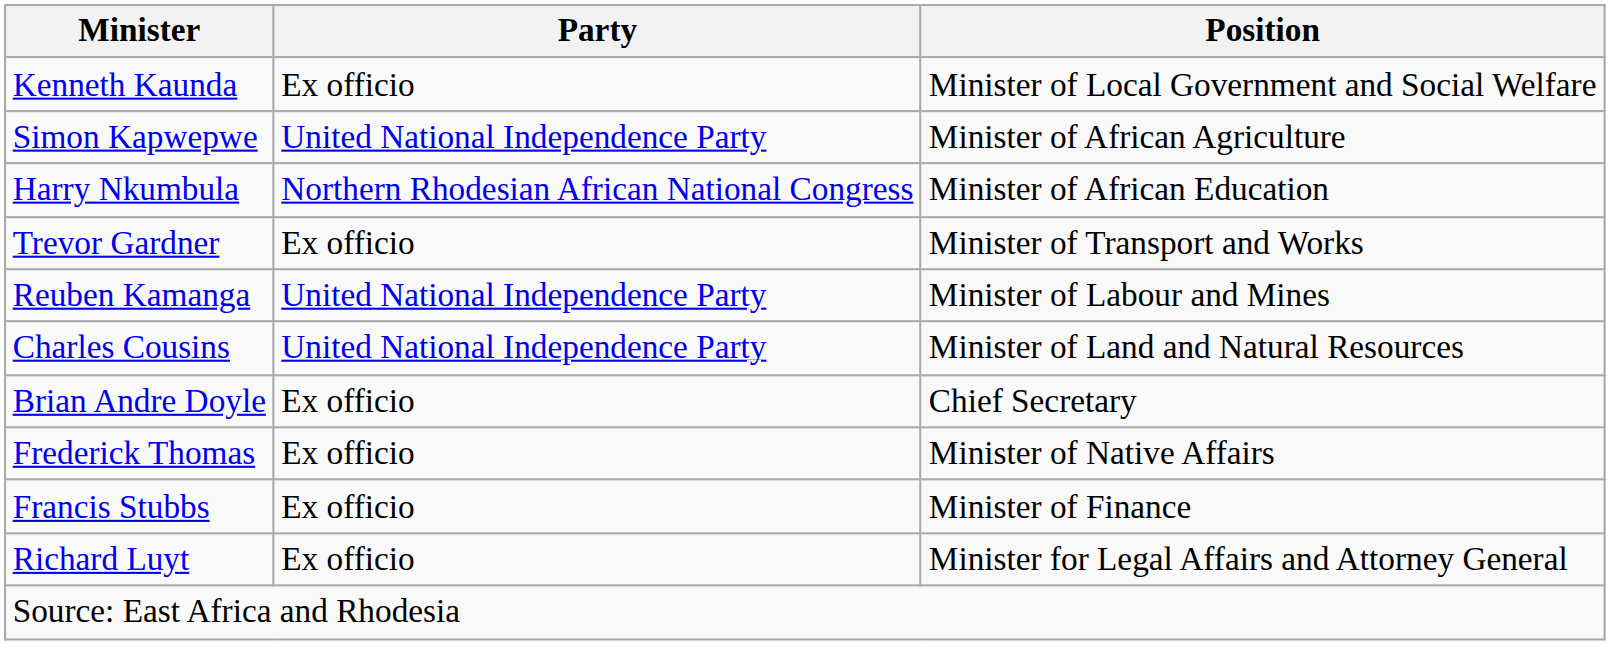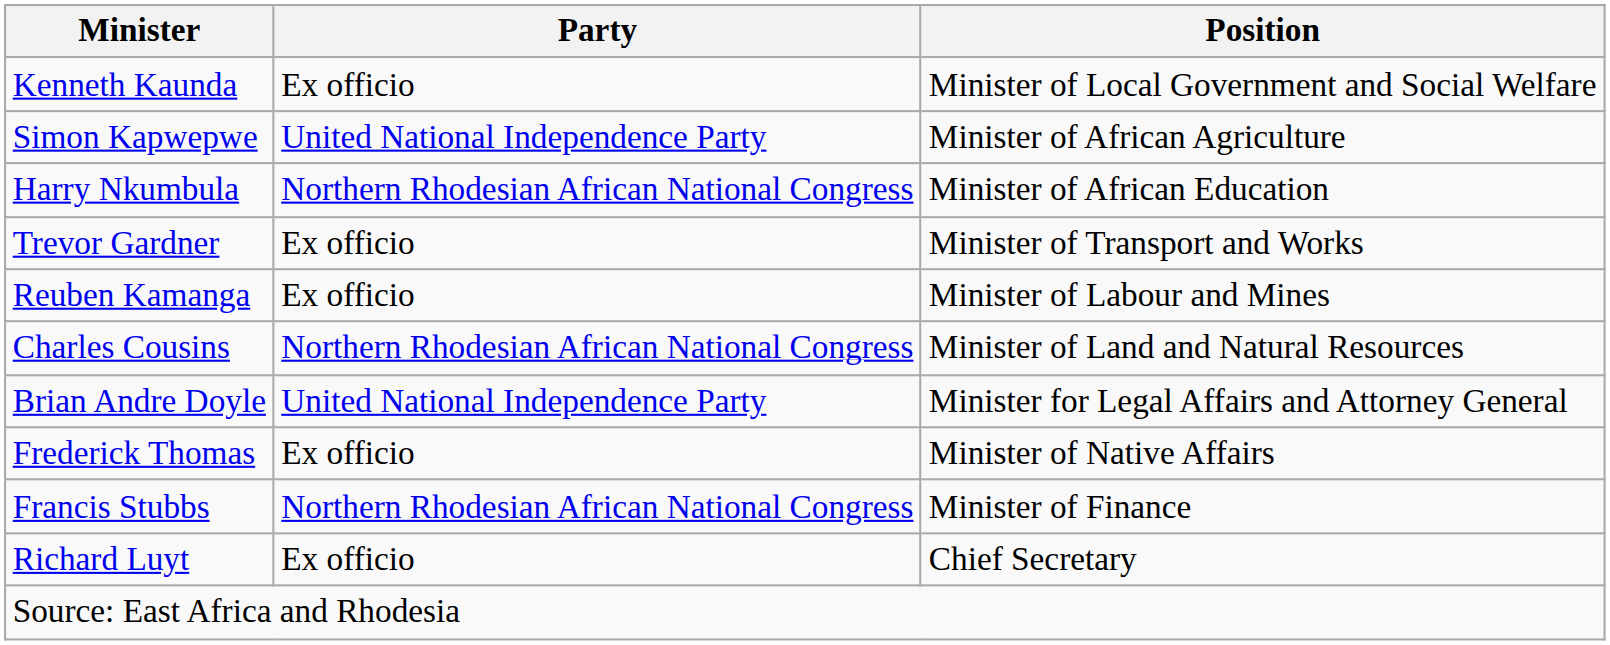Reuben Kamanga | Party: United National Independence Party -> Ex officio
Charles Cousins | Party: United National Independence Party -> Northern Rhodesian African National Congress
Brian Andre Doyle | Party: Ex officio -> United National Independence Party
Brian Andre Doyle | Position: Chief Secretary -> Minister for Legal Affairs and Attorney General
Francis Stubbs | Party: Ex officio -> Northern Rhodesian African National Congress
Richard Luyt | Position: Minister for Legal Affairs and Attorney General -> Chief Secretary
